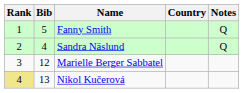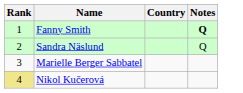- column: Bib | 5 | 4 | 12 | 13
Fanny Smith | Notes: normal -> bold
